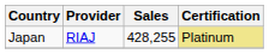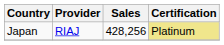Japan | Sales: 428,255 -> 428,256
